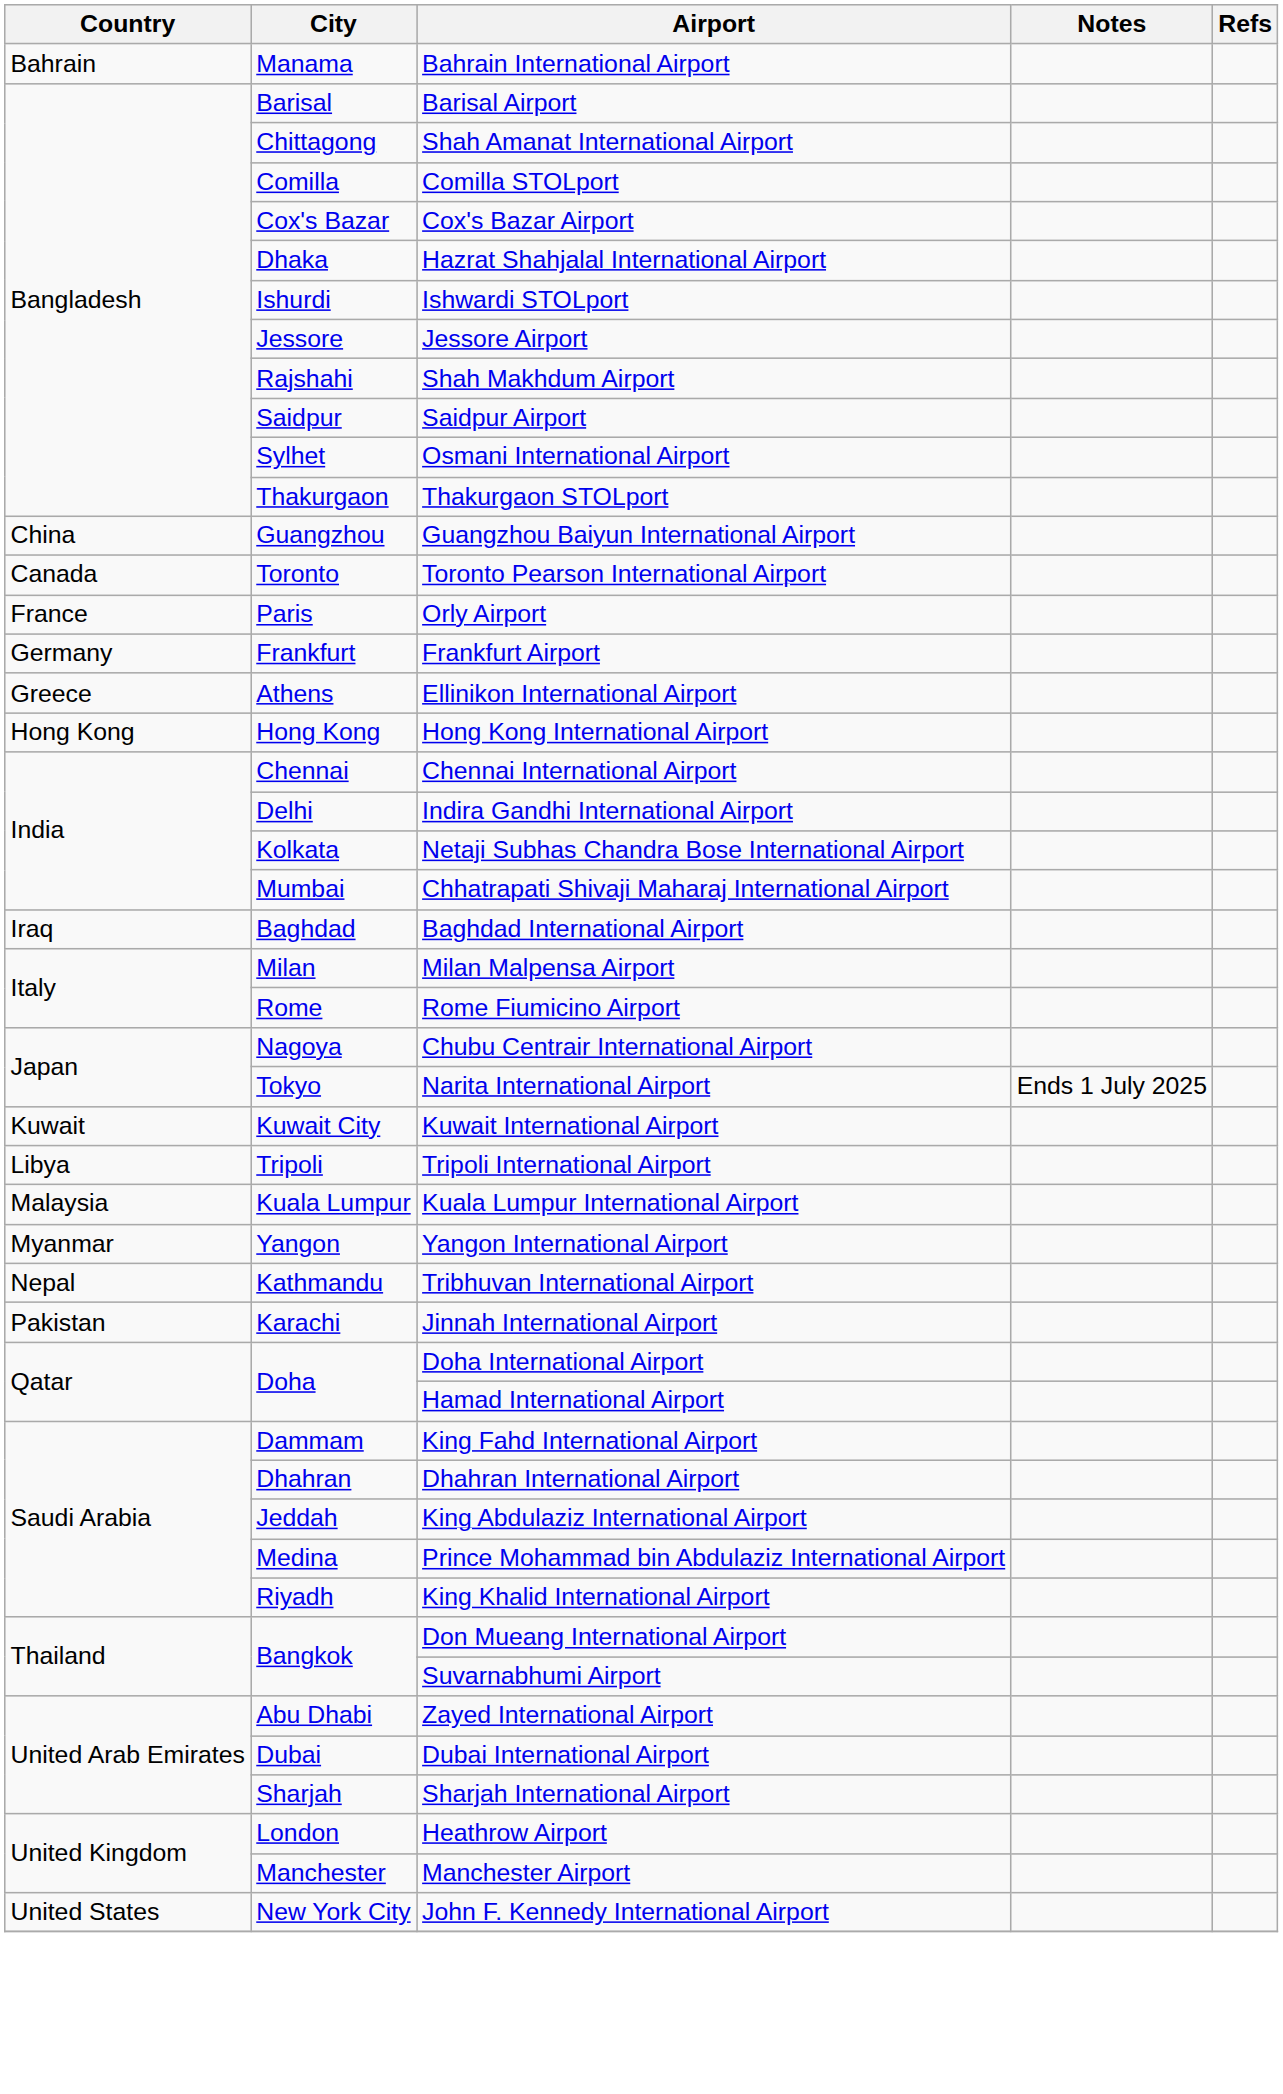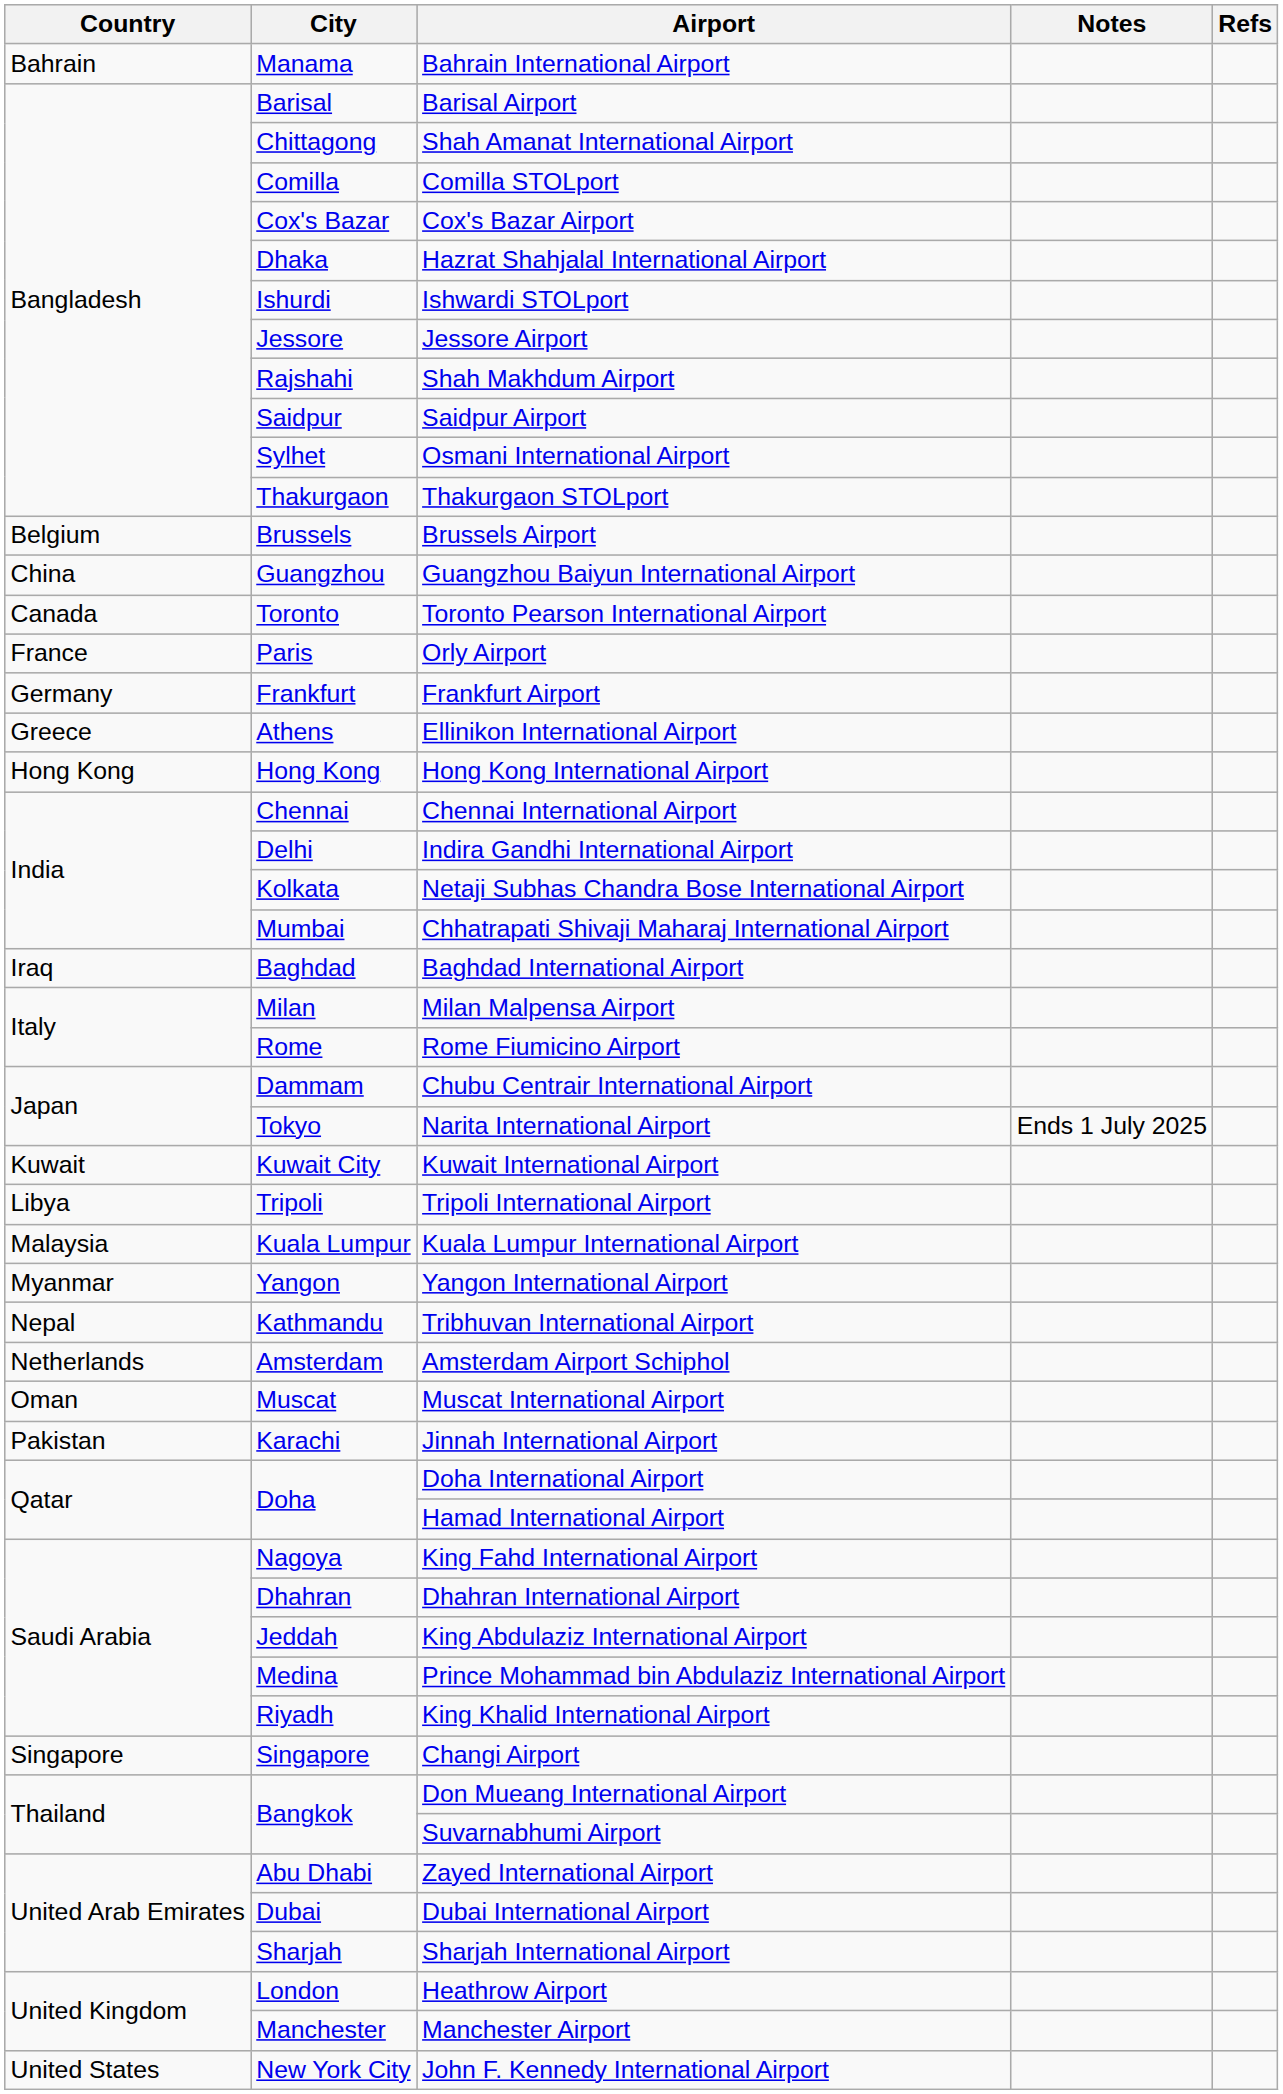+ row: Belgium | Brussels | Brussels Airport
Chubu Centrair International Airport | City: Nagoya -> Dammam
+ row: Netherlands | Amsterdam | Amsterdam Airport Schiphol
+ row: Oman | Muscat | Muscat International Airport
King Fahd International Airport | City: Dammam -> Nagoya
+ row: Singapore | Singapore | Changi Airport
